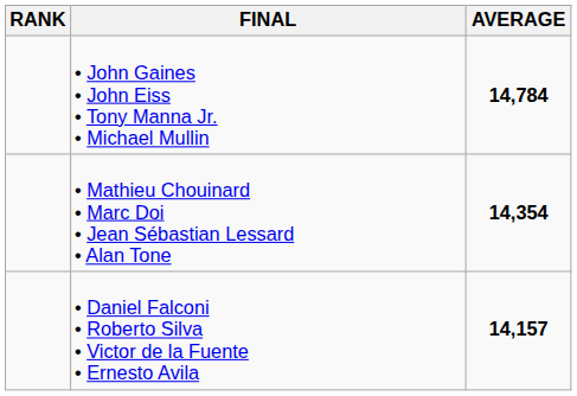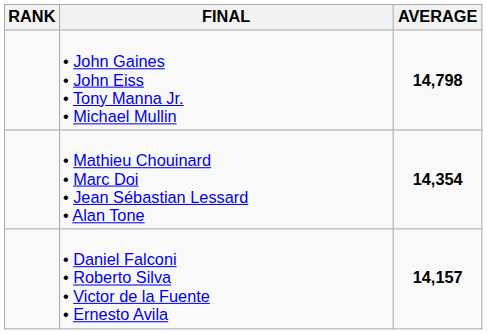• John Gaines • John Eiss • Tony Manna Jr. • Michael Mullin | AVERAGE: 14,784 -> 14,798
